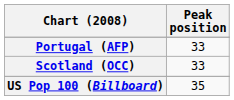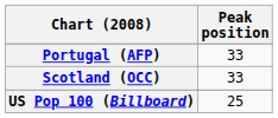US Pop 100 (Billboard) | Peak position: 35 -> 25
